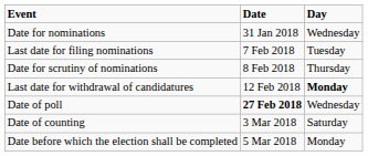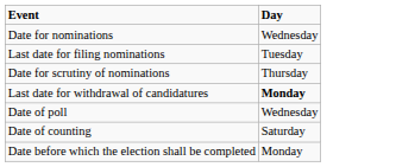- column: Date | 31 Jan 2018 | 7 Feb 2018 | 8 Feb 2018 | 12 Feb 2018 | 27 Feb 2018 | 3 Mar 2018 | 5 Mar 2018
